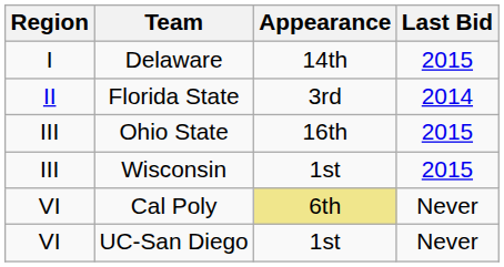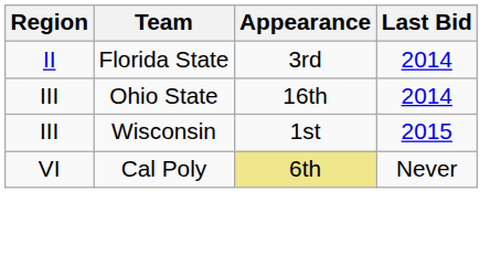- row: I | Delaware | 14th | 2015
Ohio State | Last Bid: 2015 -> 2014
- row: VI | UC-San Diego | 1st | Never
